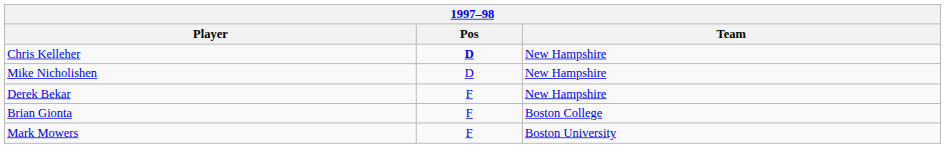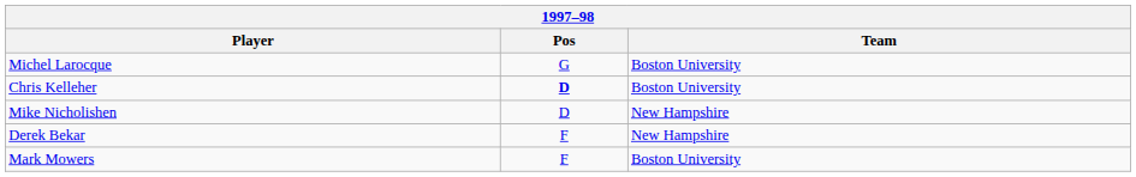+ row: Michel Larocque | G | Boston University
Chris Kelleher | Team: New Hampshire -> Boston University
- row: Brian Gionta | F | Boston College
